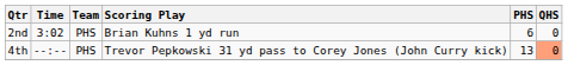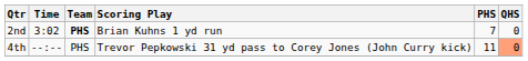2nd | Team: normal -> bold
2nd | PHS: 6 -> 7
4th | PHS: 13 -> 11
